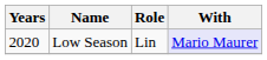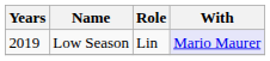Low Season | Years: 2020 -> 2019
